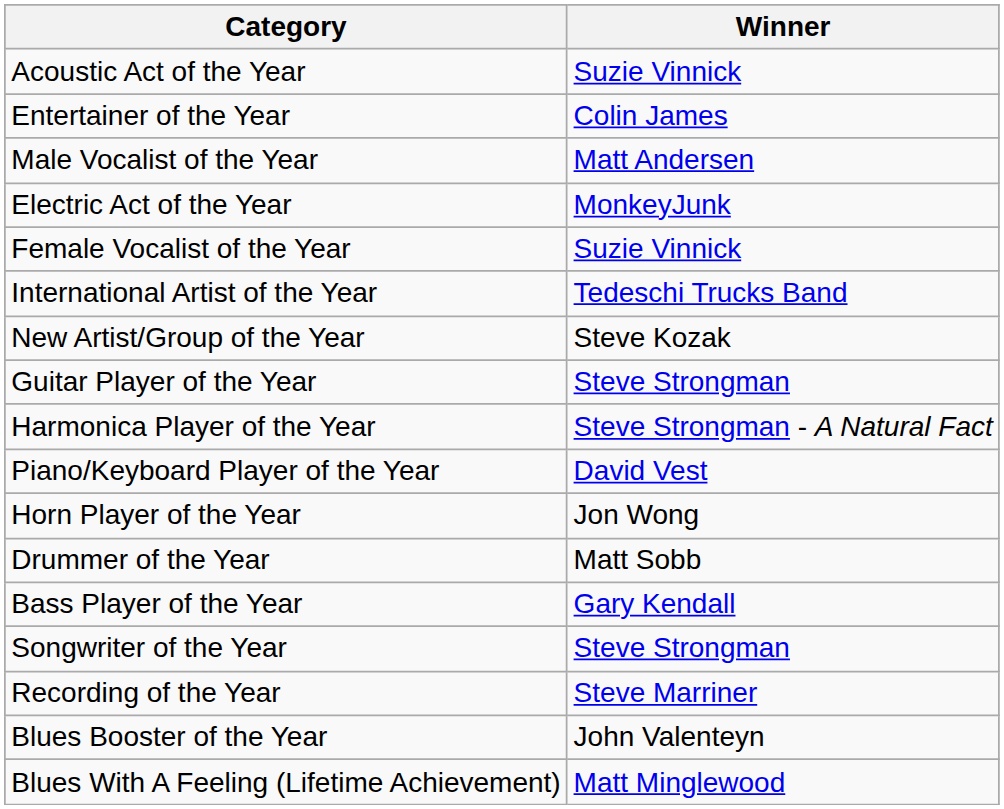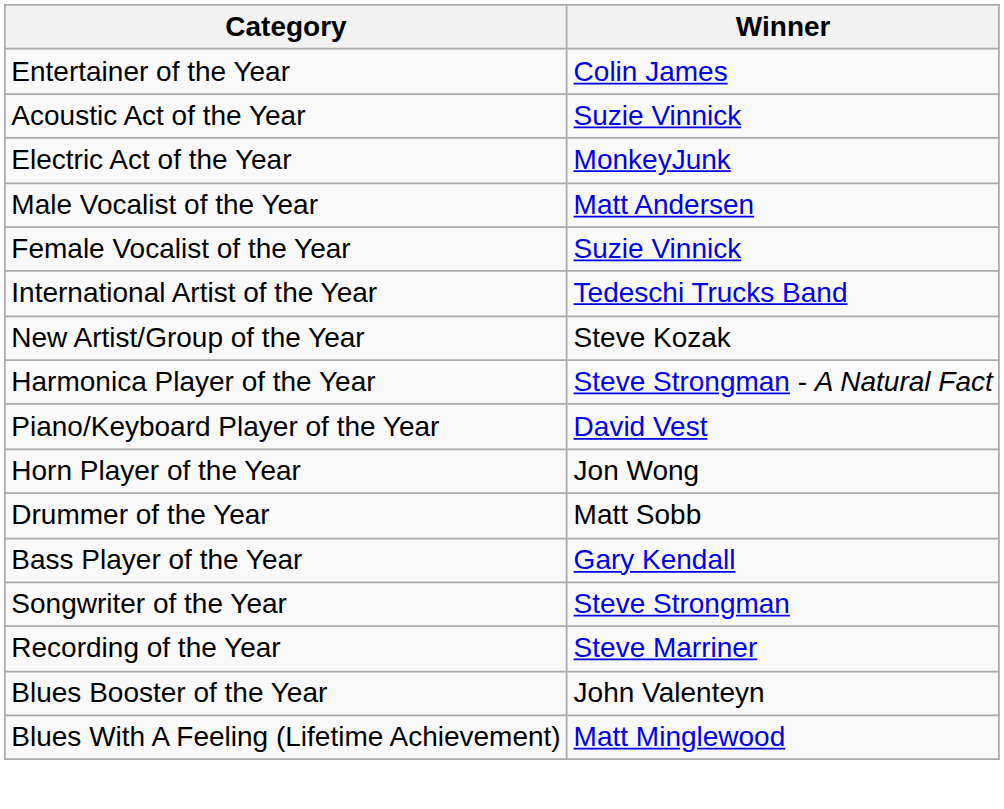rows swapped: Entertainer of the Year <-> Acoustic Act of the Year
rows swapped: Electric Act of the Year <-> Male Vocalist of the Year
- row: Guitar Player of the Year | Steve Strongman
